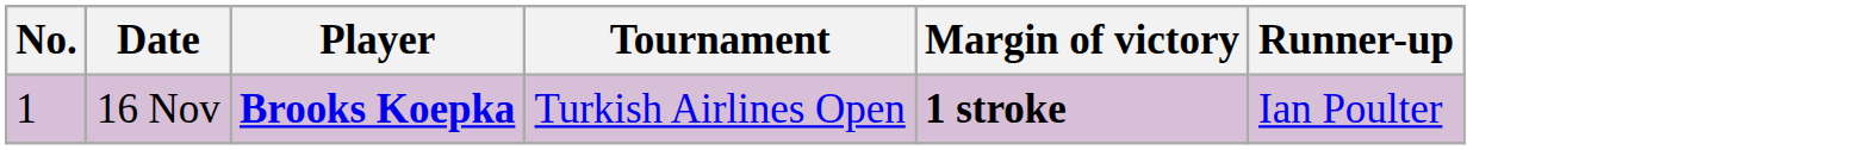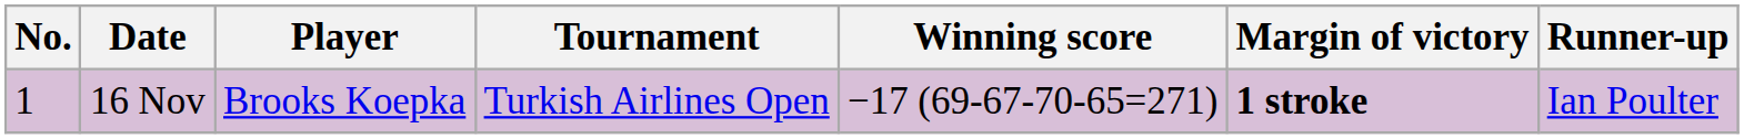+ column: Winning score | −17 (69-67-70-65=271)
16 Nov | Player: bold -> normal
